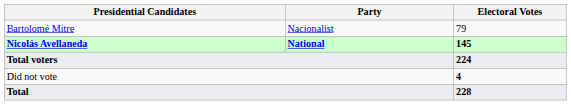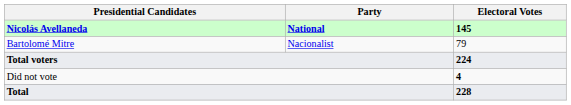rows swapped: Nicolás Avellaneda <-> Bartolomé Mitre
